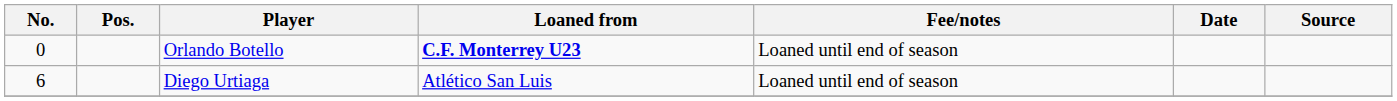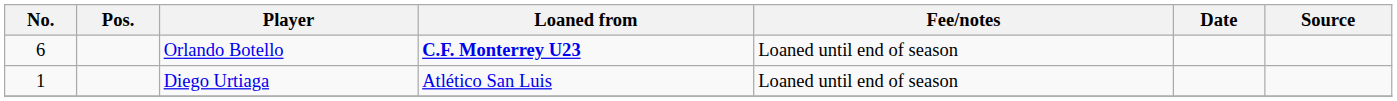Orlando Botello | No.: 0 -> 6
Diego Urtiaga | No.: 6 -> 1
